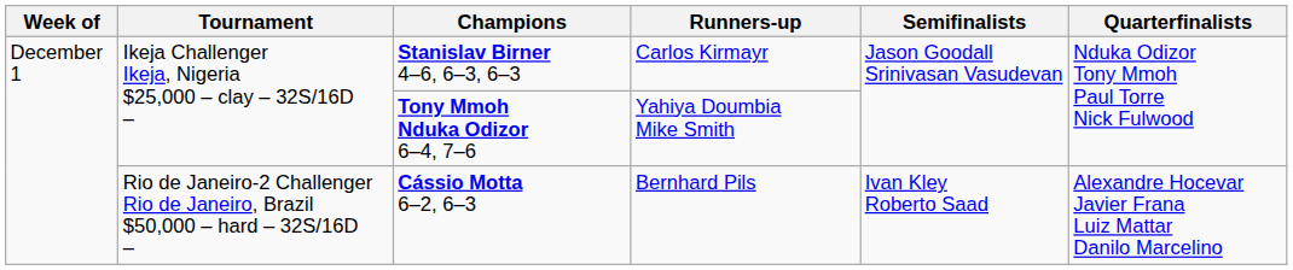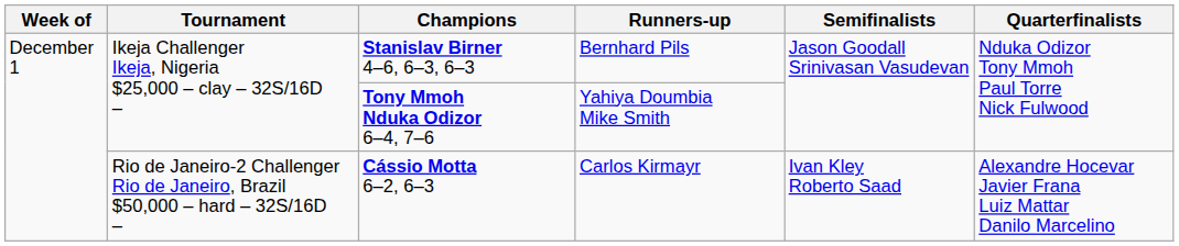Stanislav Birner 4–6, 6–3, 6–3 | Runners-up: Carlos Kirmayr -> Bernhard Pils
Cássio Motta 6–2, 6–3 | Runners-up: Bernhard Pils -> Carlos Kirmayr
